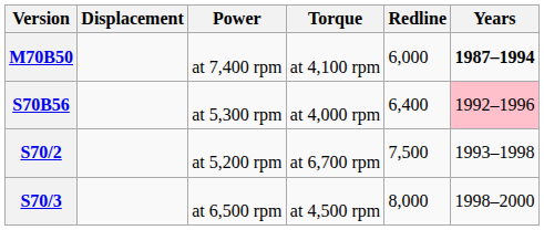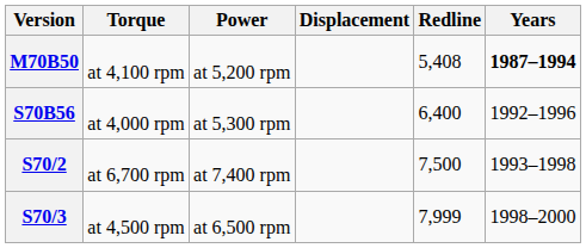columns swapped: Displacement <-> Torque
M70B50 | Power: at 7,400 rpm -> at 5,200 rpm
M70B50 | Redline: 6,000 -> 5,408
S70B56 | Years: pink background -> no background
S70/2 | Power: at 5,200 rpm -> at 7,400 rpm
S70/3 | Redline: 8,000 -> 7,999
